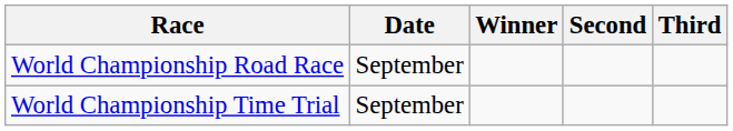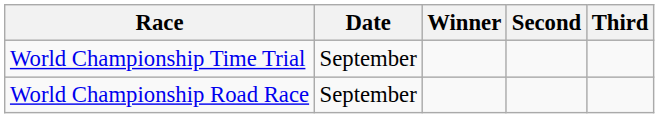rows swapped: World Championship Time Trial <-> World Championship Road Race
